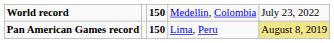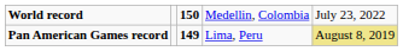Pan American Games record | column 3: 150 -> 149
